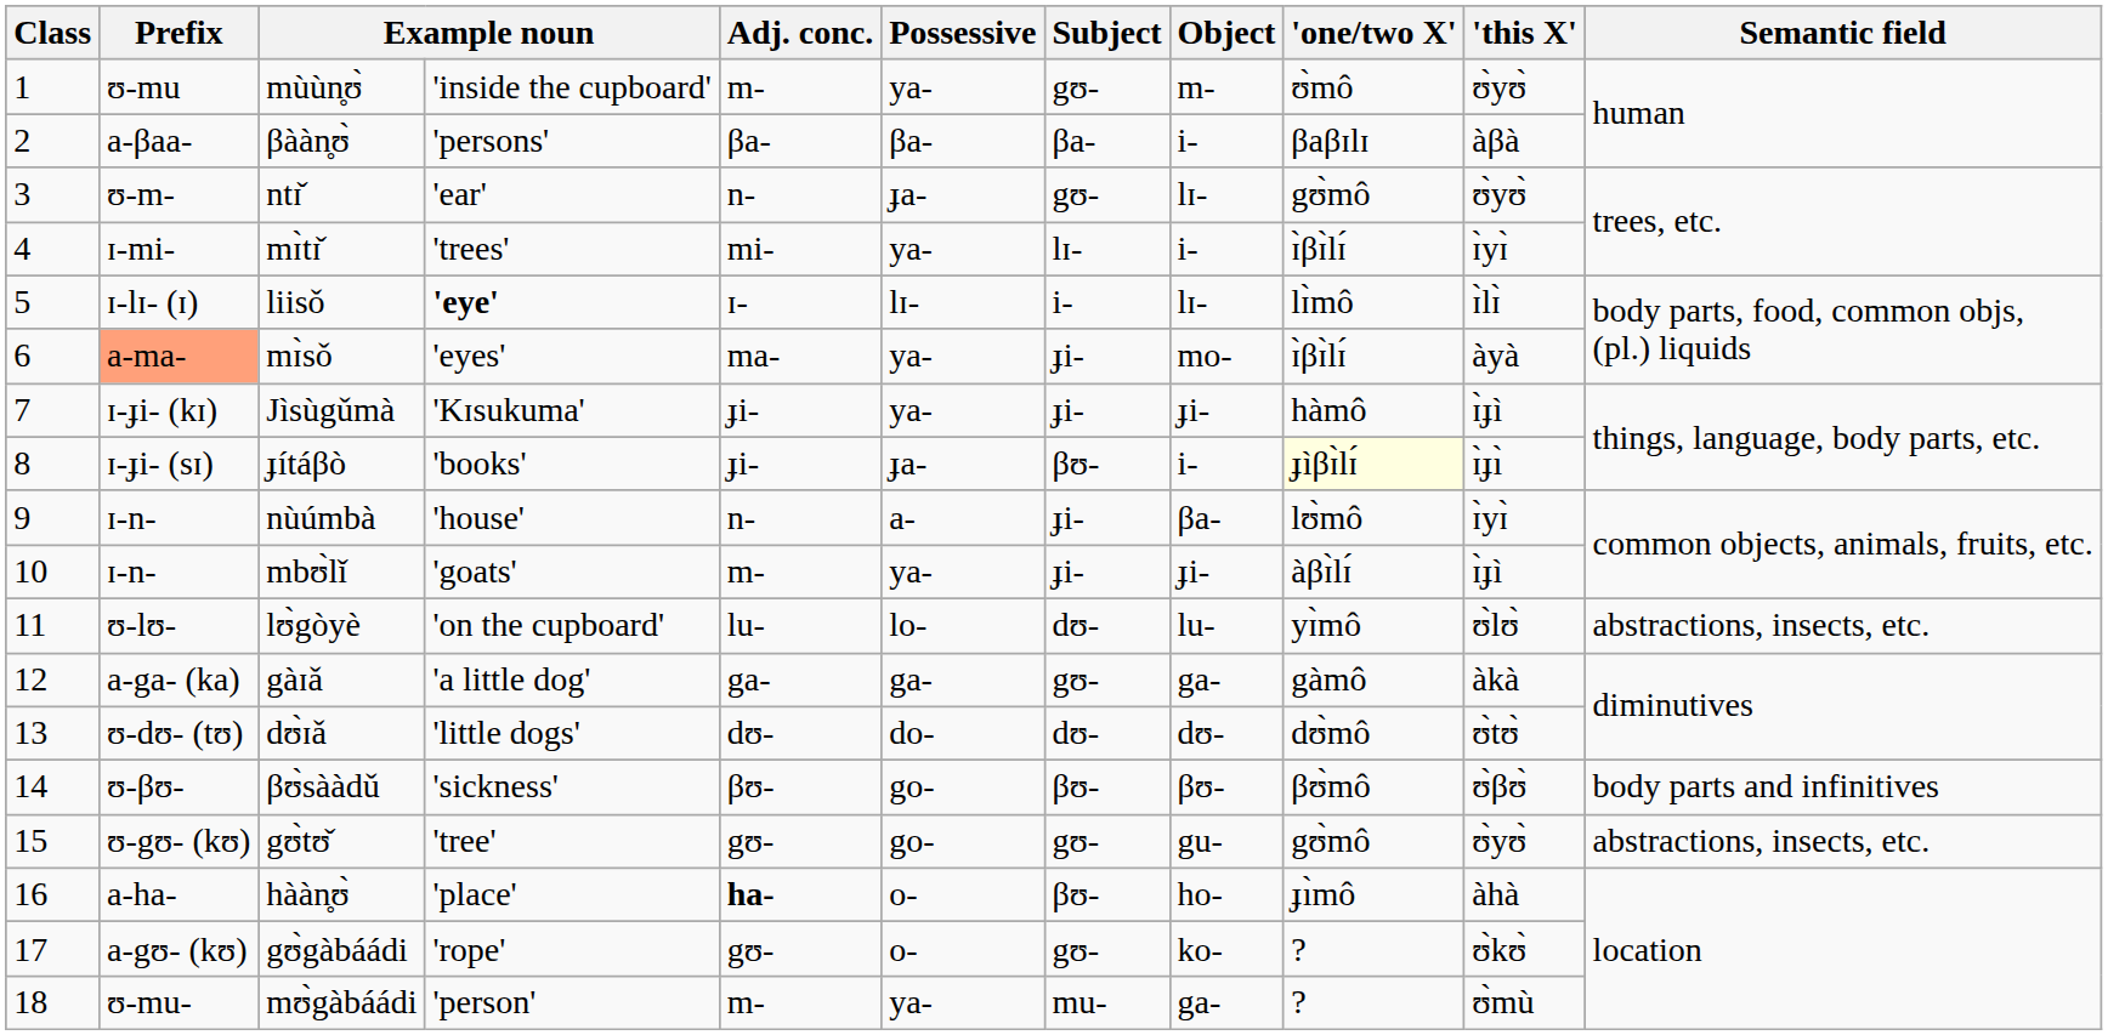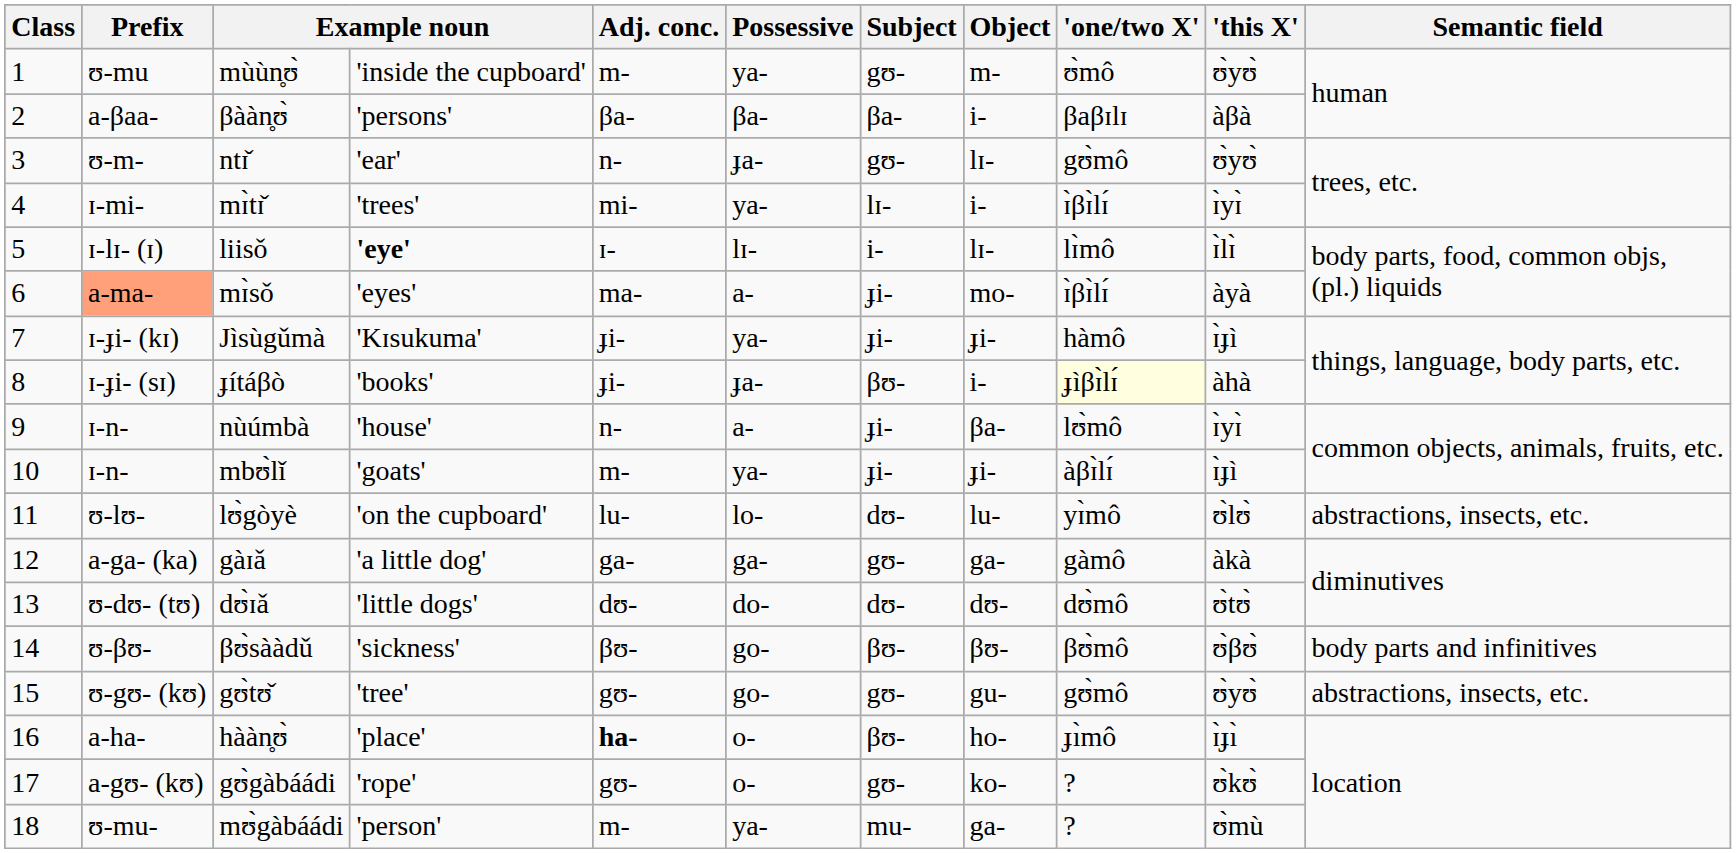mɪ̀sǒ | Possessive: ya- -> a-
ɟítáβò | 'this X': ɪ̀ɟı̀ -> àhà
hààn̥ʊ̀ | 'this X': àhà -> ɪ̀ɟı̀
